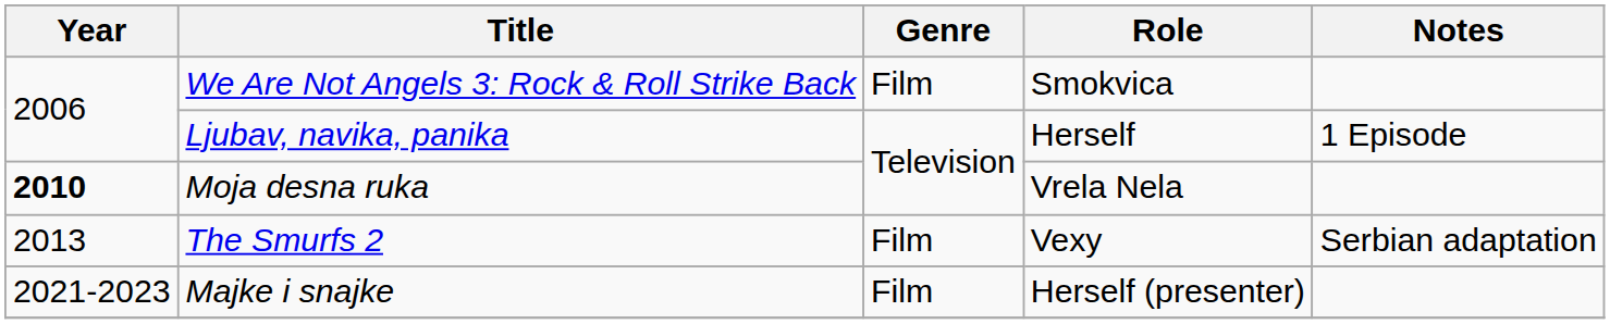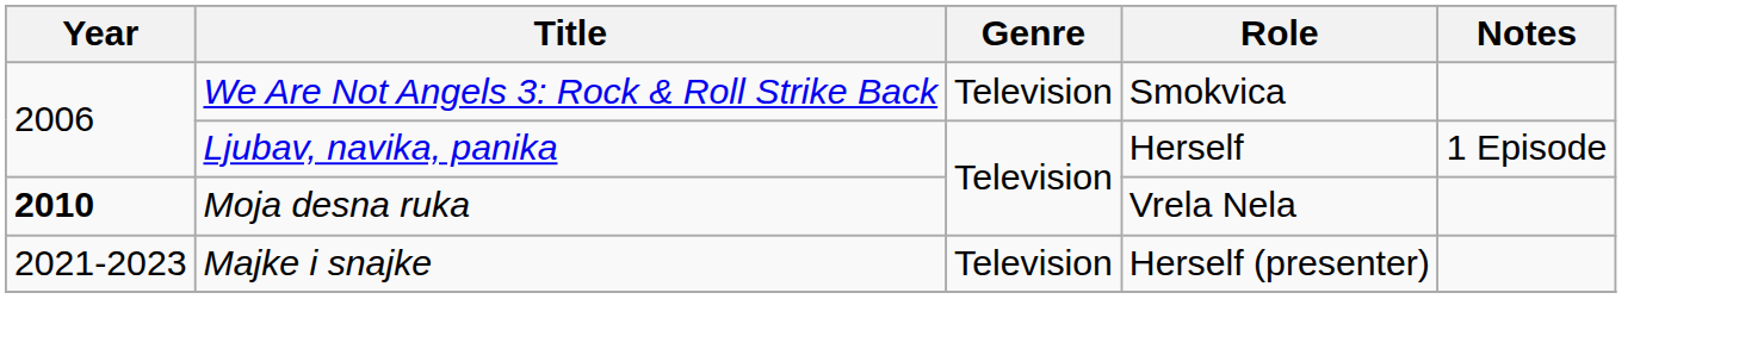We Are Not Angels 3: Rock & Roll Strike Back | Genre: Film -> Television
- row: 2013 | The Smurfs 2 | Film | Vexy | Serbian adaptation
Majke i snajke | Genre: Film -> Television
